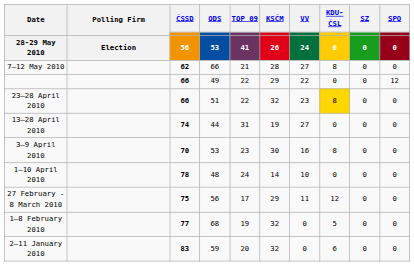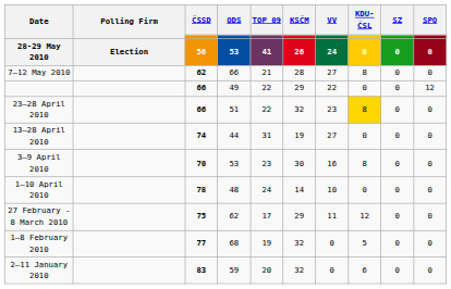27 February - 8 March 2010 | ODS / 53: 56 -> 62
